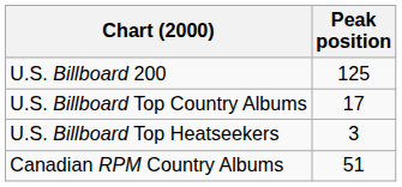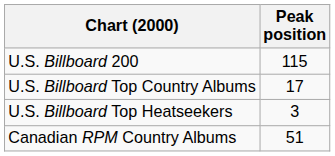U.S. Billboard 200 | Peak position: 125 -> 115
